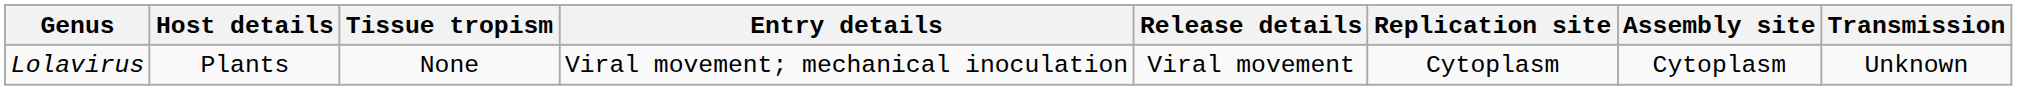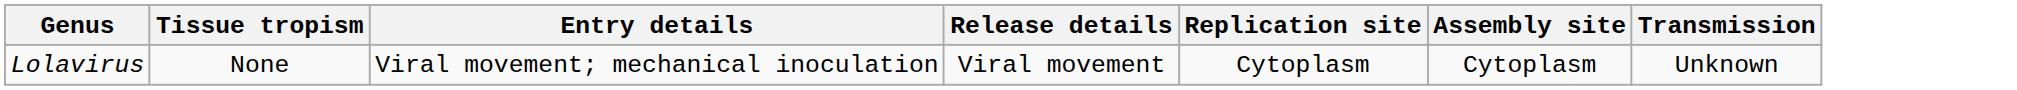- column: Host details | Plants
